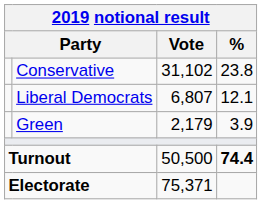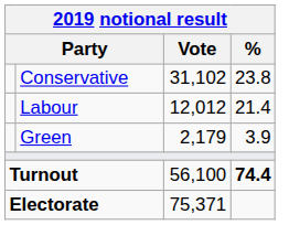+ row: Labour | 12,012 | 21.4
- row: Liberal Democrats | 6,807 | 12.1
Turnout | Vote: 50,500 -> 56,100
